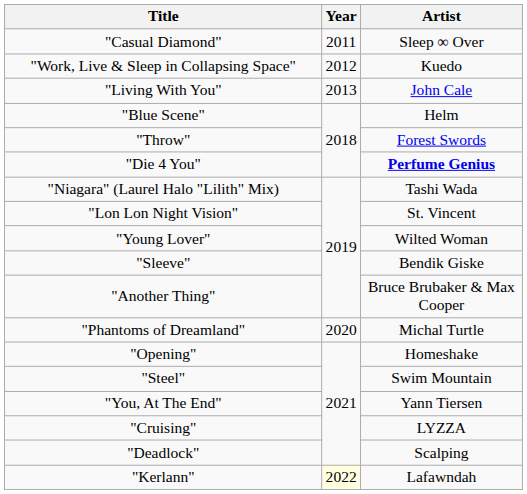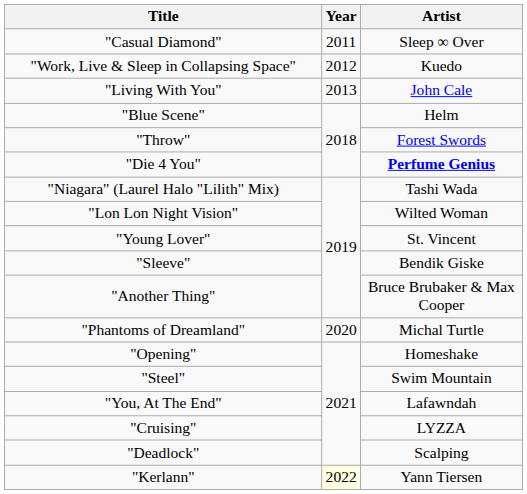"Lon Lon Night Vision" | Artist: St. Vincent -> Wilted Woman
"Young Lover" | Artist: Wilted Woman -> St. Vincent
"You, At The End" | Artist: Yann Tiersen -> Lafawndah
"Kerlann" | Artist: Lafawndah -> Yann Tiersen
